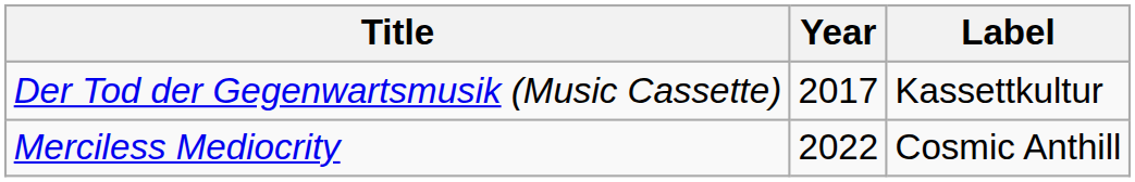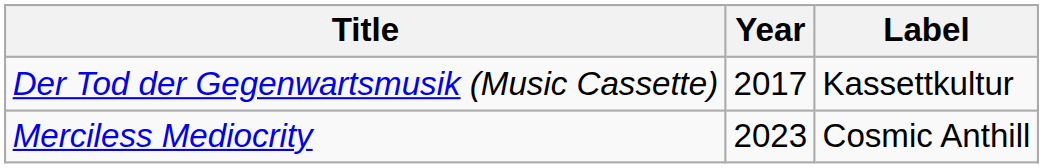Merciless Mediocrity | Year: 2022 -> 2023
